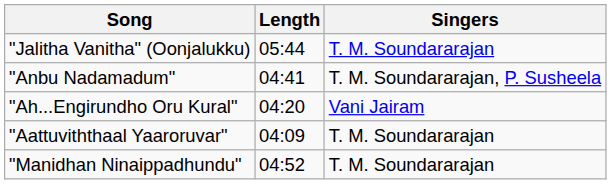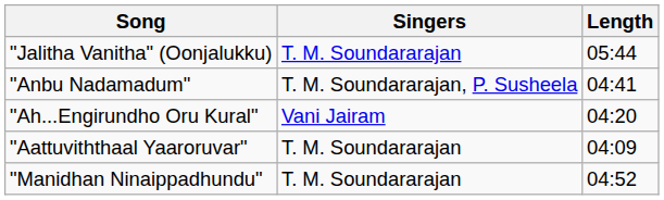columns swapped: Singers <-> Length
